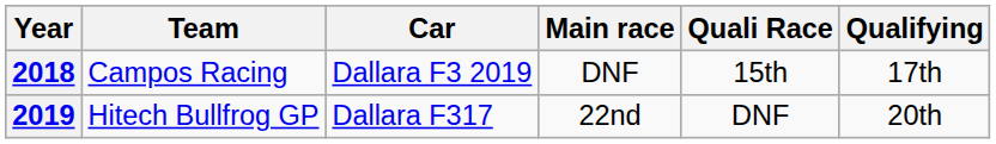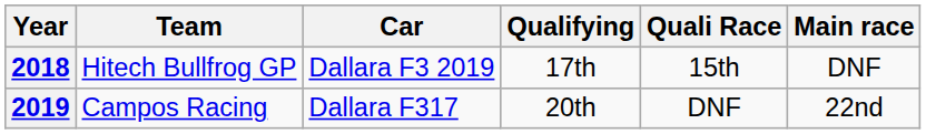columns swapped: Qualifying <-> Main race
2018 | Team: Campos Racing -> Hitech Bullfrog GP
2019 | Team: Hitech Bullfrog GP -> Campos Racing
